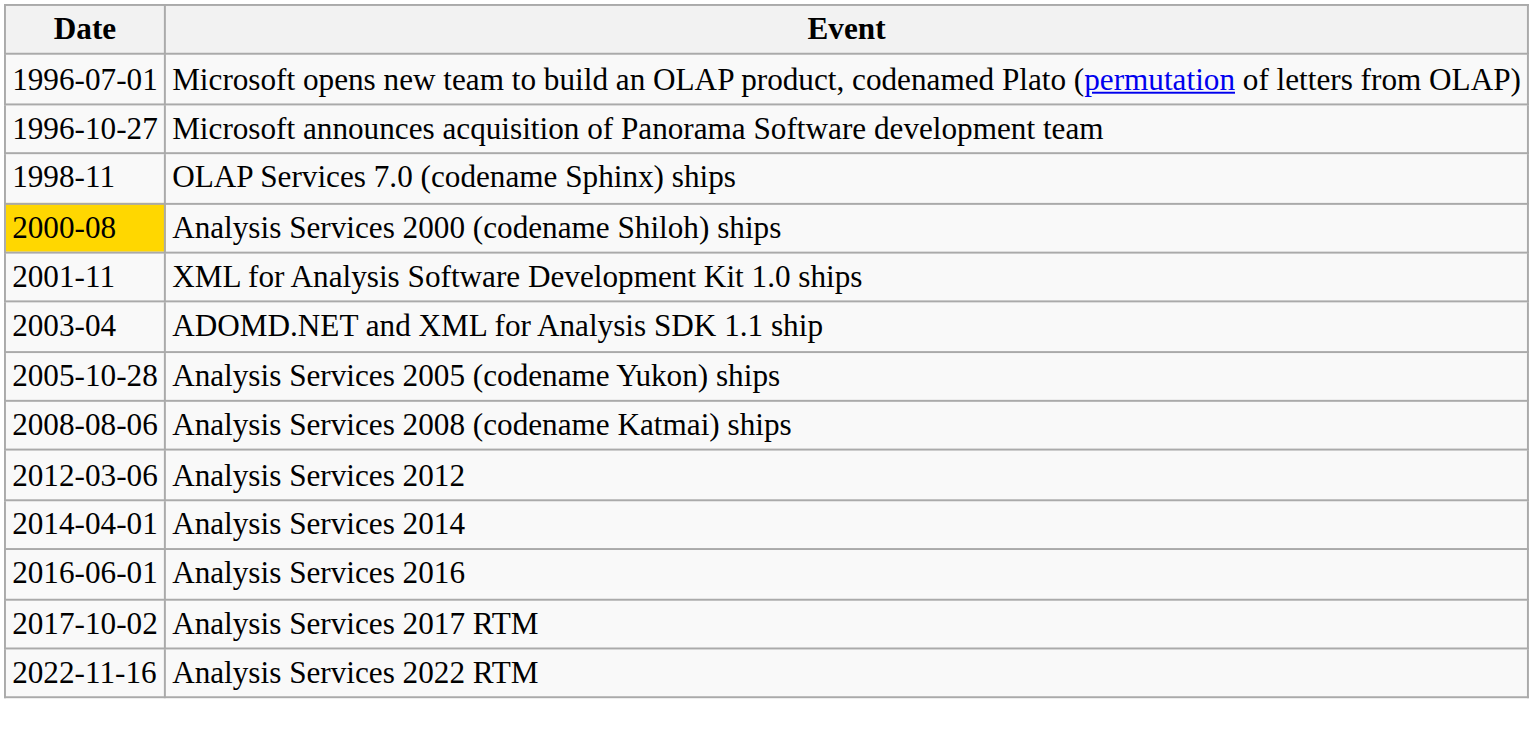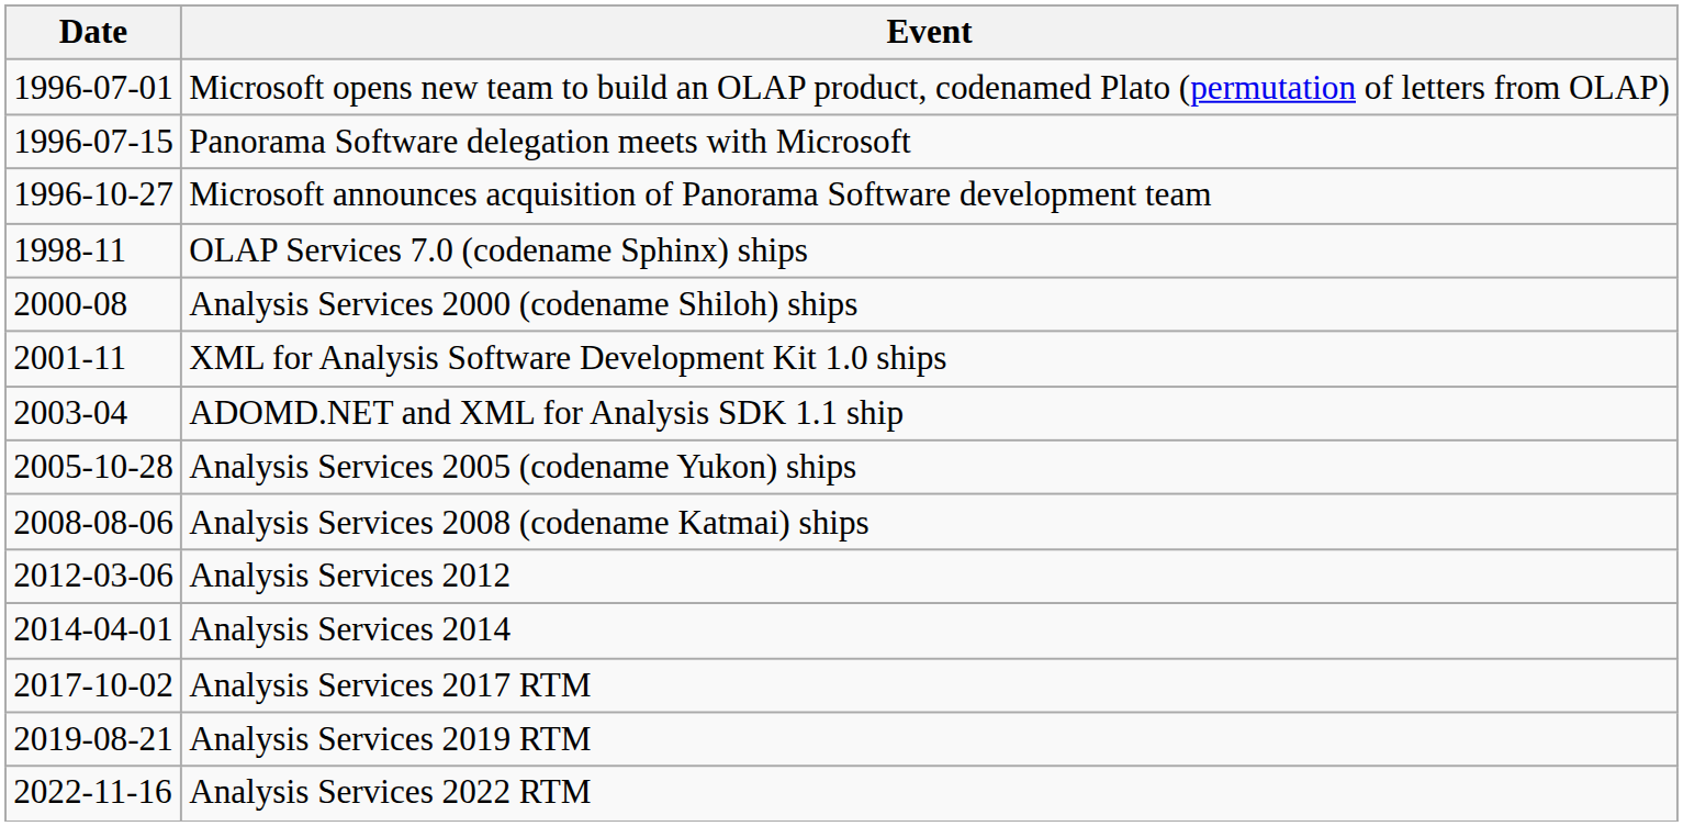+ row: 1996-07-15 | Panorama Software delegation meets with Microsoft
Analysis Services 2000 (codename Shiloh) ships | Date: gold background -> no background
- row: 2016-06-01 | Analysis Services 2016
+ row: 2019-08-21 | Analysis Services 2019 RTM
